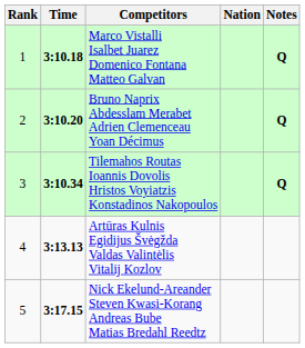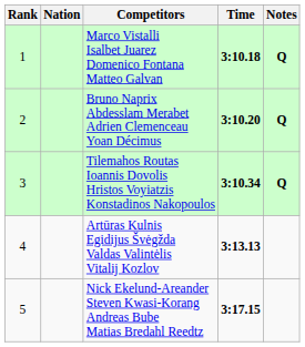columns swapped: Nation <-> Time
